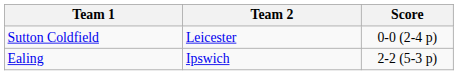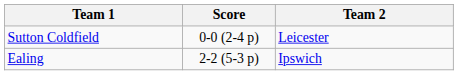columns swapped: Team 2 <-> Score
